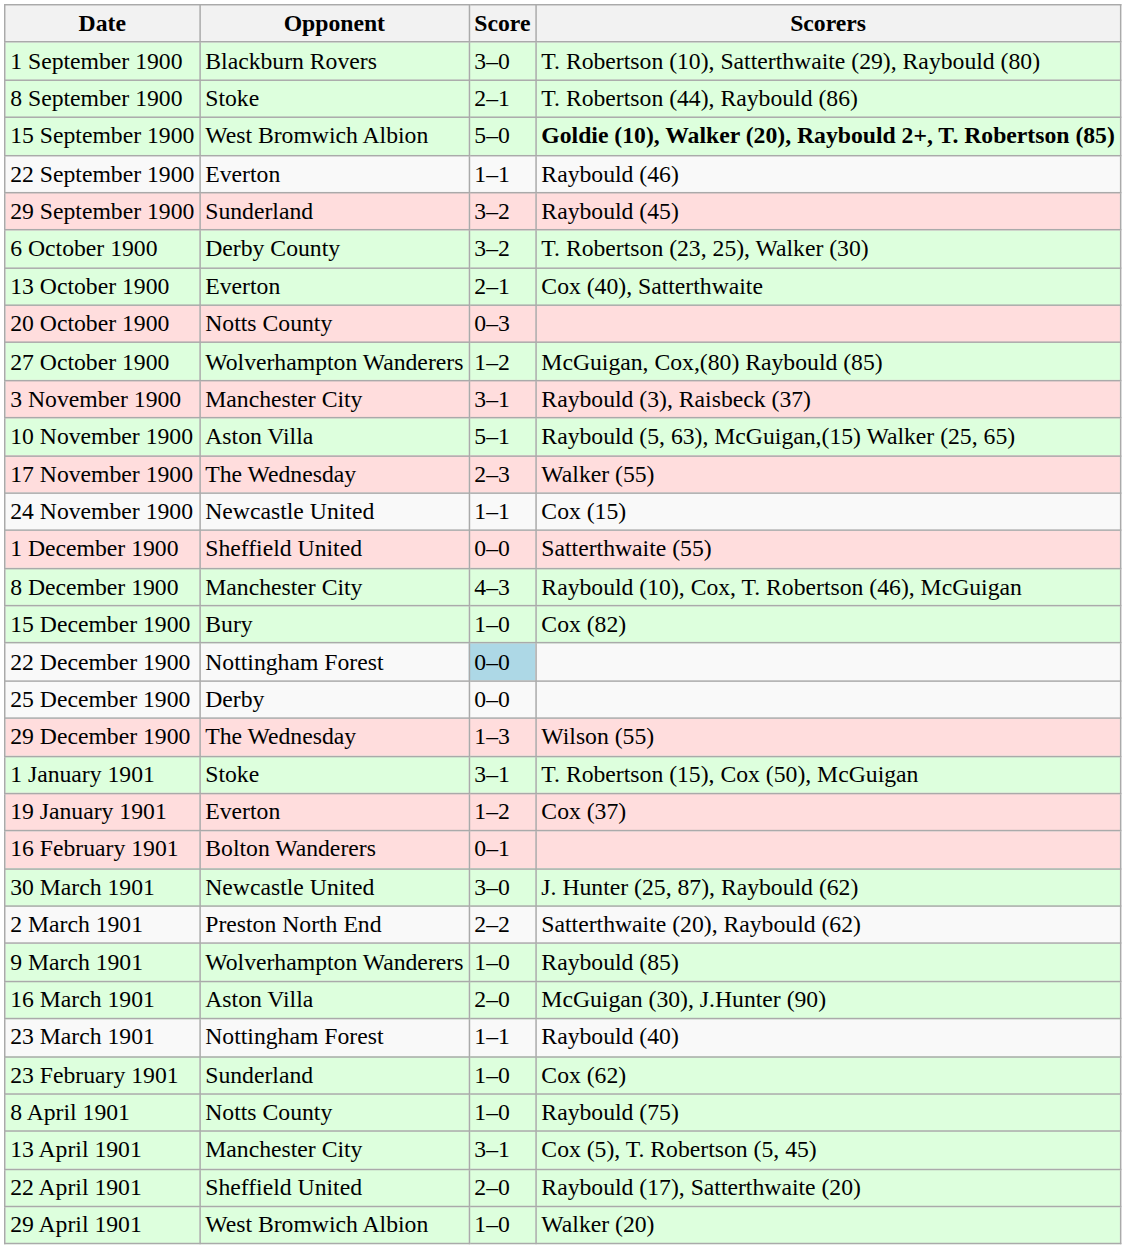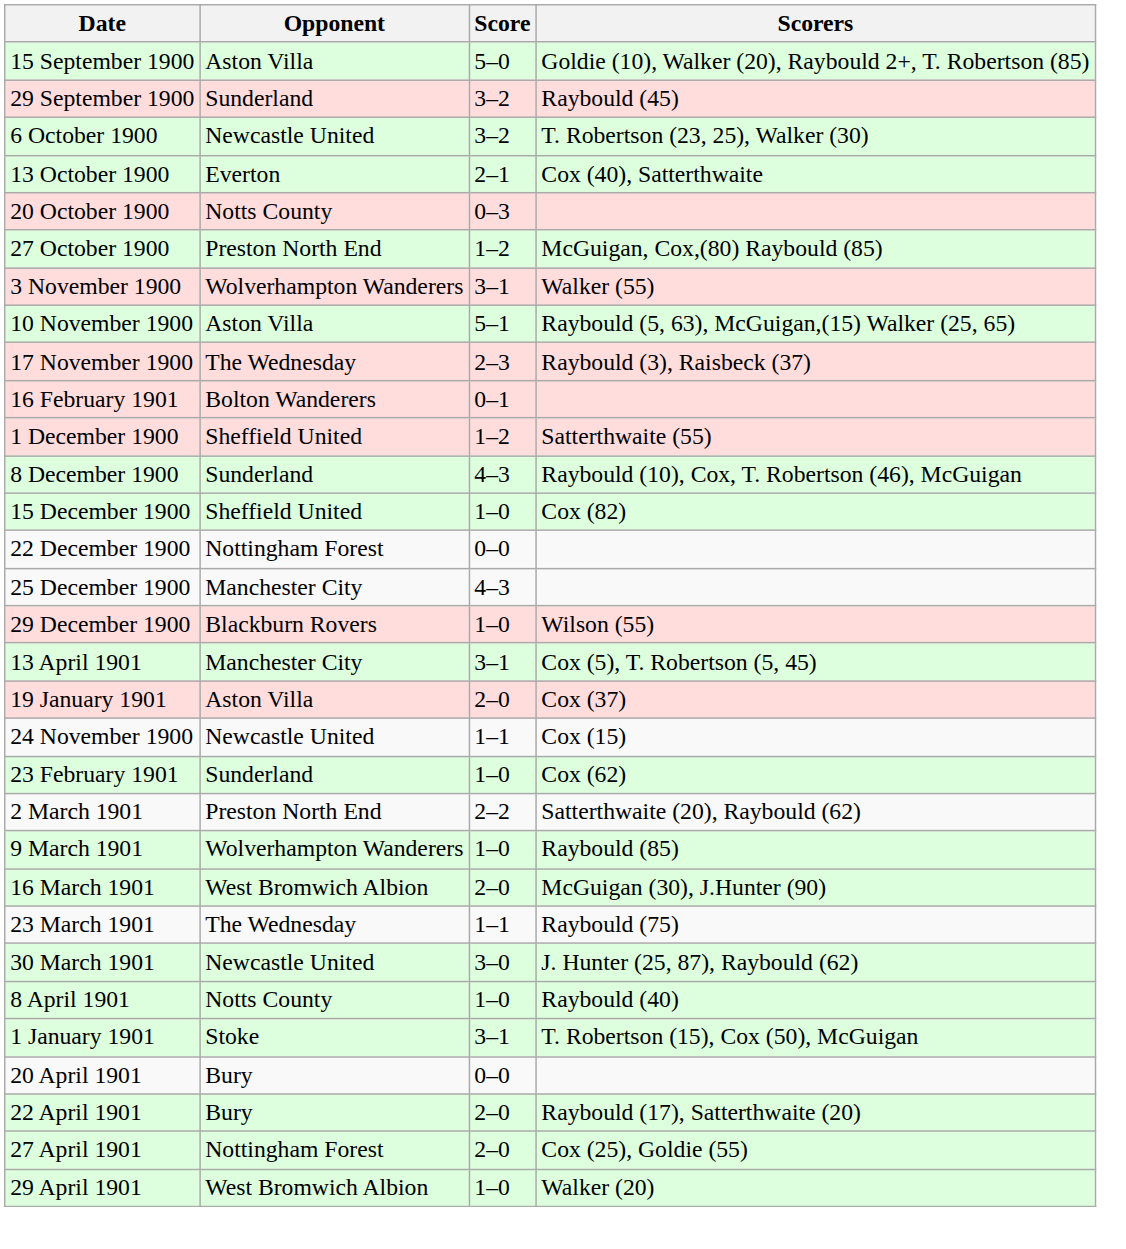- row: 1 September 1900 | Blackburn Rovers | 3–0 | T. Robertson (10), Satterthwaite (29), Raybould (80)
- row: 8 September 1900 | Stoke | 2–1 | T. Robertson (44), Raybould (86)
15 September 1900 | Opponent: West Bromwich Albion -> Aston Villa
15 September 1900 | Scorers: bold -> normal
- row: 22 September 1900 | Everton | 1–1 | Raybould (46)
6 October 1900 | Opponent: Derby County -> Newcastle United
27 October 1900 | Opponent: Wolverhampton Wanderers -> Preston North End
3 November 1900 | Opponent: Manchester City -> Wolverhampton Wanderers
3 November 1900 | Scorers: Raybould (3), Raisbeck (37) -> Walker (55)
17 November 1900 | Scorers: Walker (55) -> Raybould (3), Raisbeck (37)
rows swapped: 24 November 1900 <-> 16 February 1901
1 December 1900 | Score: 0–0 -> 1–2
8 December 1900 | Opponent: Manchester City -> Sunderland
15 December 1900 | Opponent: Bury -> Sheffield United
22 December 1900 | Score: lightblue background -> no background
25 December 1900 | Opponent: Derby -> Manchester City
25 December 1900 | Score: 0–0 -> 4–3
29 December 1900 | Opponent: The Wednesday -> Blackburn Rovers
29 December 1900 | Score: 1–3 -> 1–0
rows swapped: 1 January 1901 <-> 13 April 1901
19 January 1901 | Opponent: Everton -> Aston Villa
19 January 1901 | Score: 1–2 -> 2–0
rows swapped: 23 February 1901 <-> 30 March 1901
16 March 1901 | Opponent: Aston Villa -> West Bromwich Albion
23 March 1901 | Opponent: Nottingham Forest -> The Wednesday
23 March 1901 | Scorers: Raybould (40) -> Raybould (75)
8 April 1901 | Scorers: Raybould (75) -> Raybould (40)
+ row: 20 April 1901 | Bury | 0–0
22 April 1901 | Opponent: Sheffield United -> Bury
+ row: 27 April 1901 | Nottingham Forest | 2–0 | Cox (25), Goldie (55)
